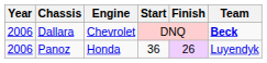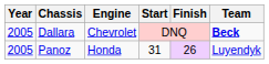Dallara | Year: 2006 -> 2005
Panoz | Year: 2006 -> 2005
Panoz | Start: 36 -> 31
